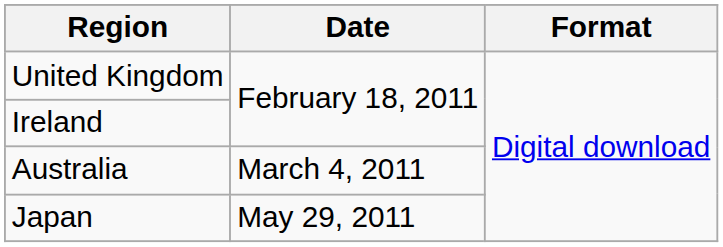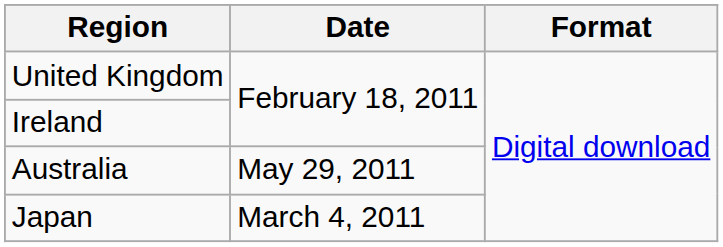Australia | Date: March 4, 2011 -> May 29, 2011
Japan | Date: May 29, 2011 -> March 4, 2011
